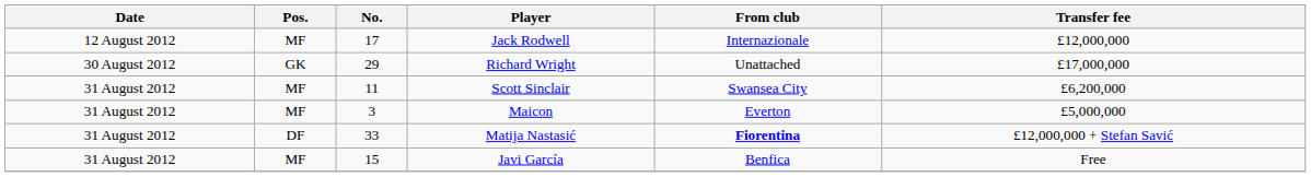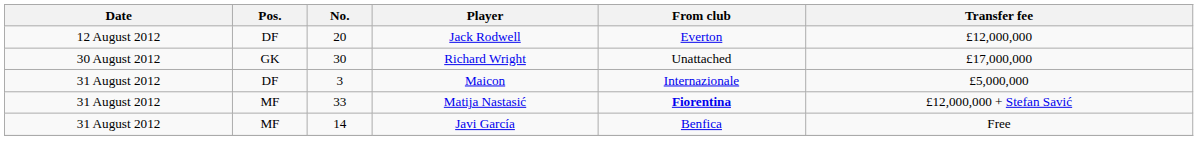Jack Rodwell | Pos.: MF -> DF
Jack Rodwell | No.: 17 -> 20
Jack Rodwell | From club: Internazionale -> Everton
Richard Wright | No.: 29 -> 30
- row: 31 August 2012 | MF | 11 | Scott Sinclair | Swansea City | £6,200,000
Maicon | Pos.: MF -> DF
Maicon | From club: Everton -> Internazionale
Matija Nastasić | Pos.: DF -> MF
Javi García | No.: 15 -> 14
